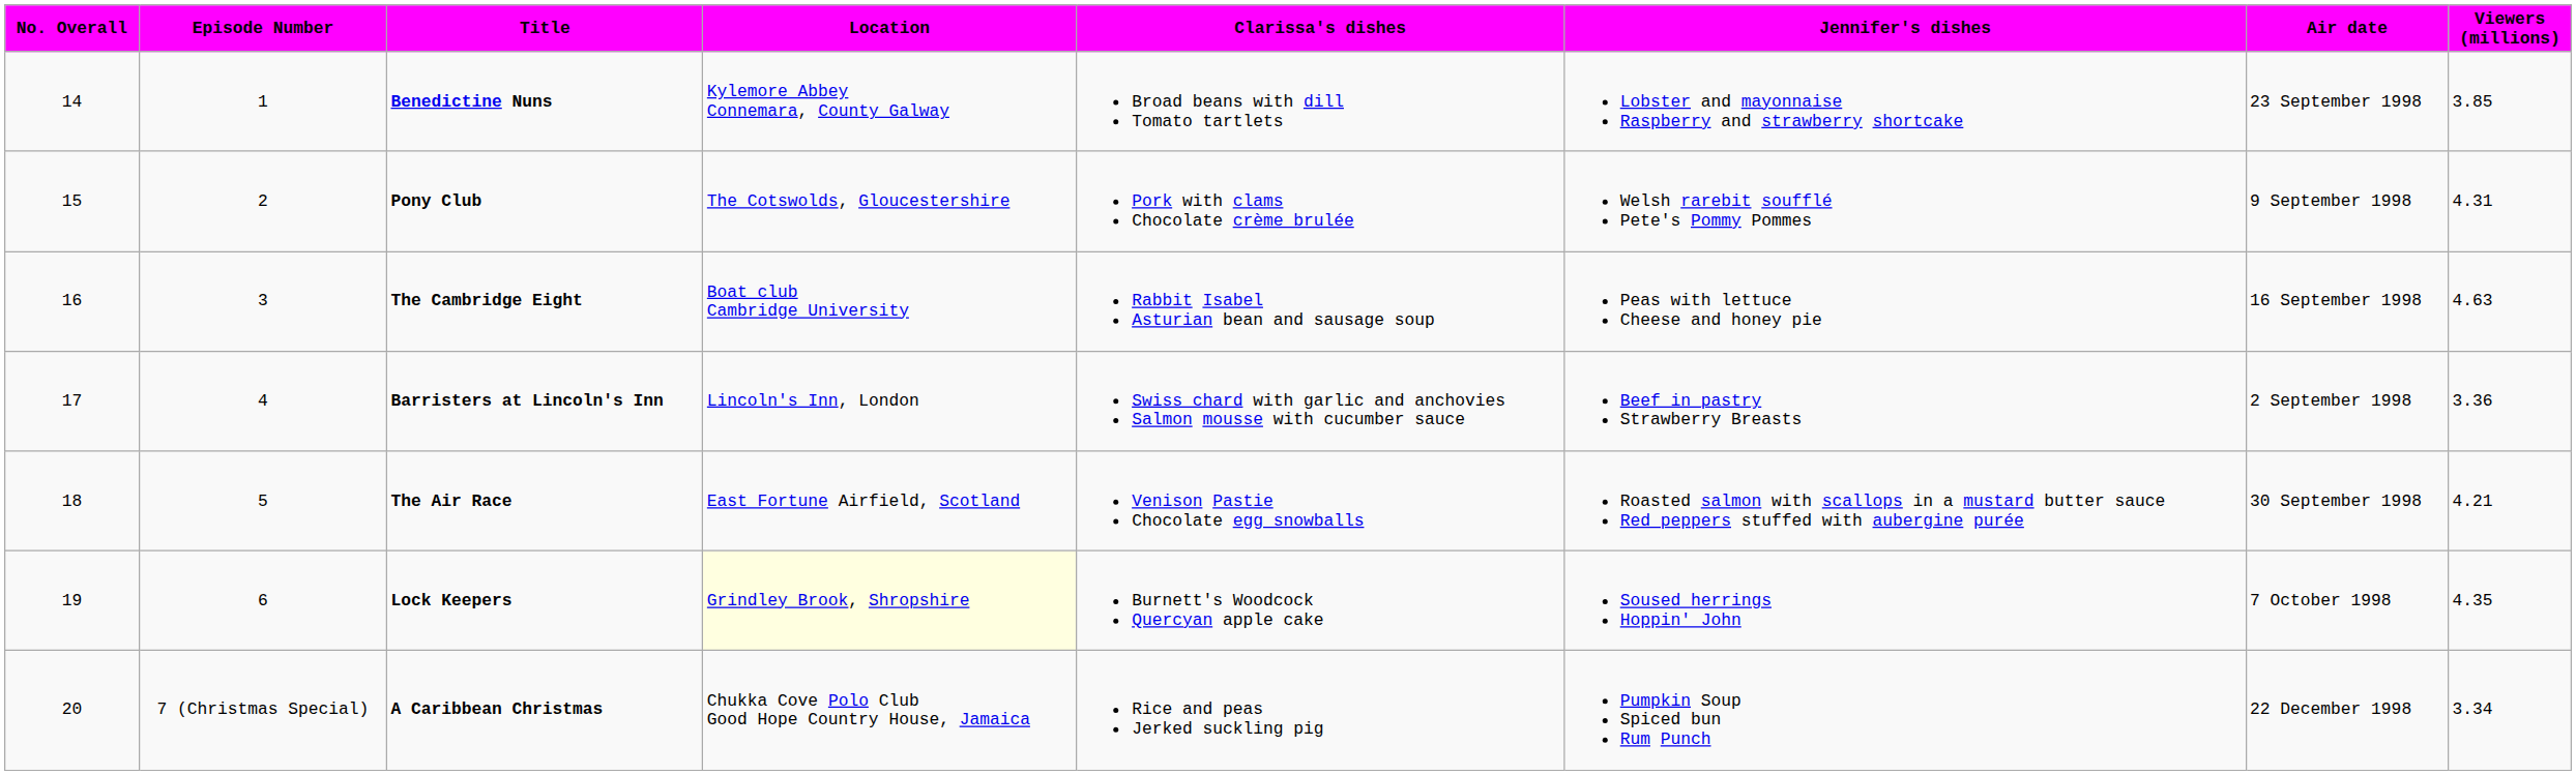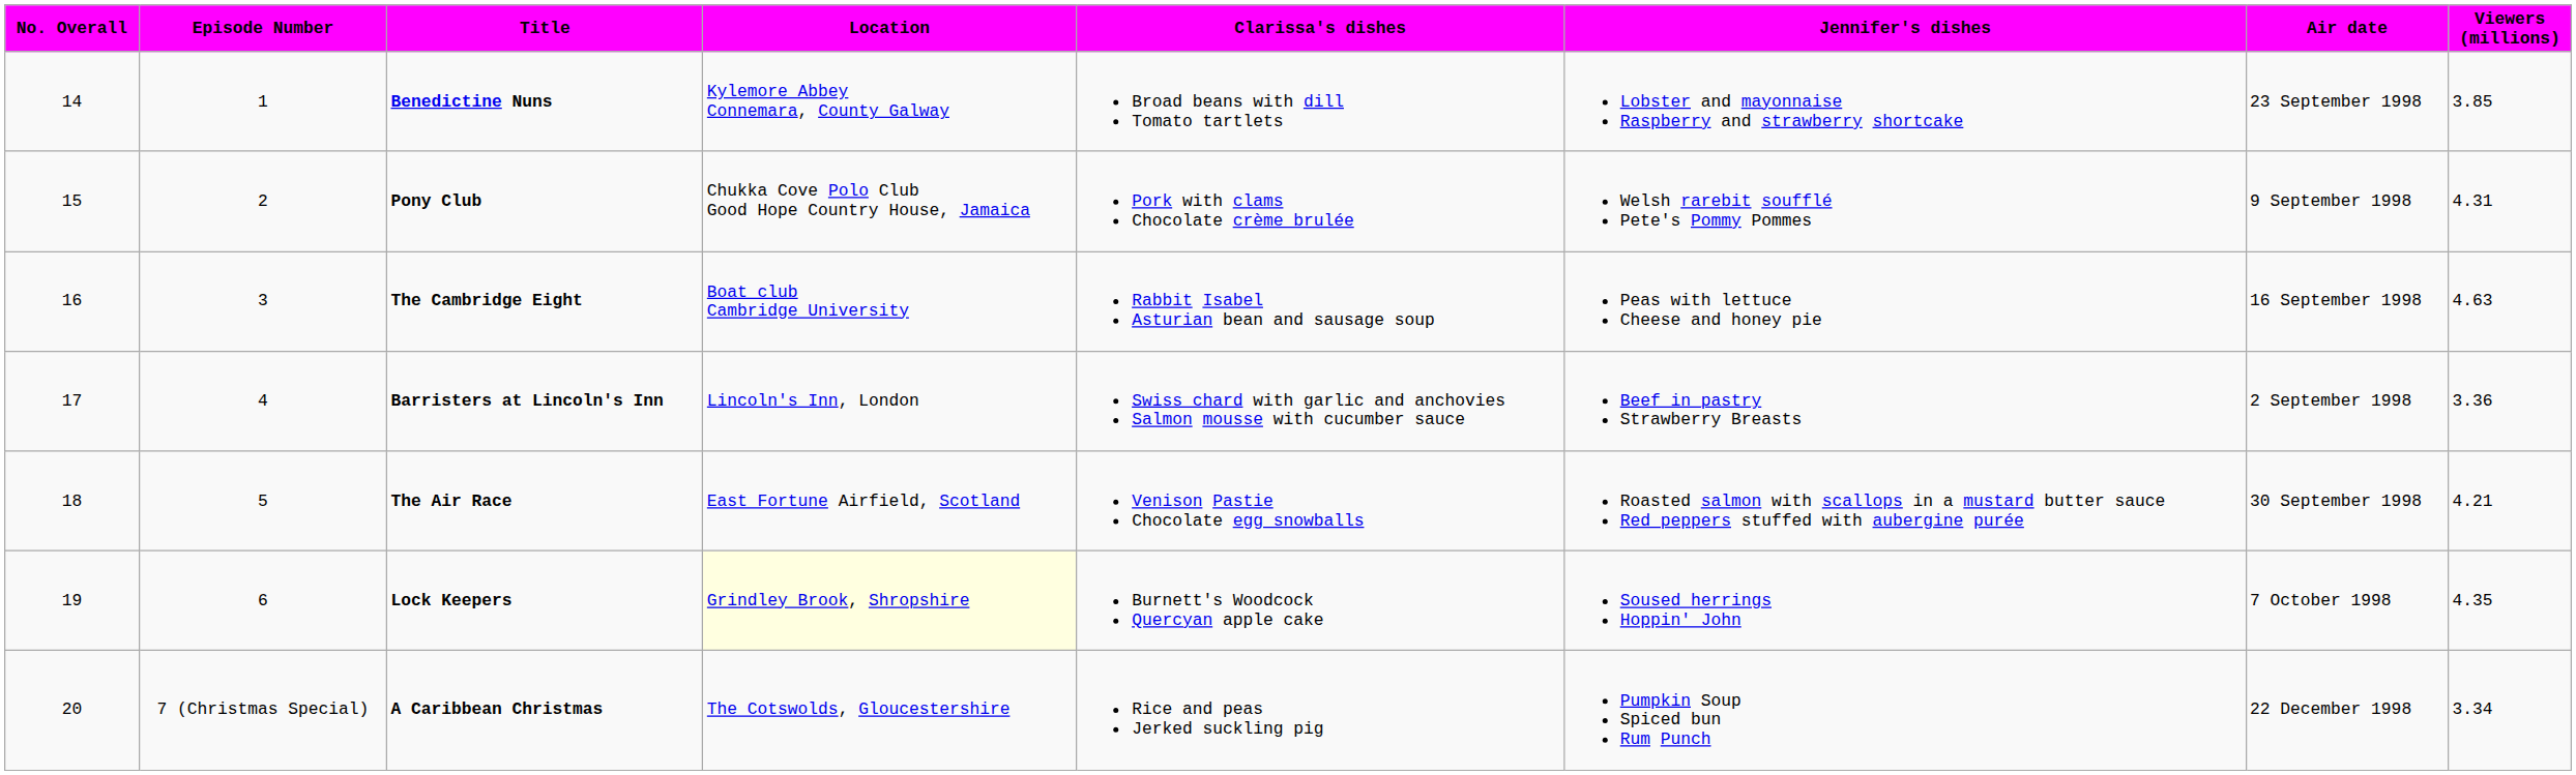Pony Club | column 4: The Cotswolds, Gloucestershire -> Chukka Cove Polo Club Good Hope Country House, Jamaica
A Caribbean Christmas | column 4: Chukka Cove Polo Club Good Hope Country House, Jamaica -> The Cotswolds, Gloucestershire
